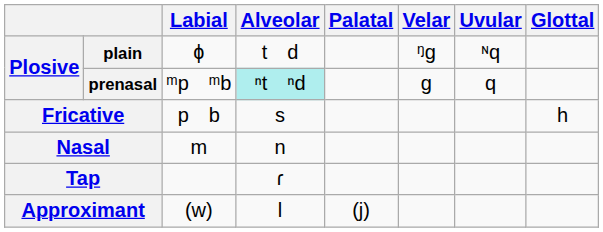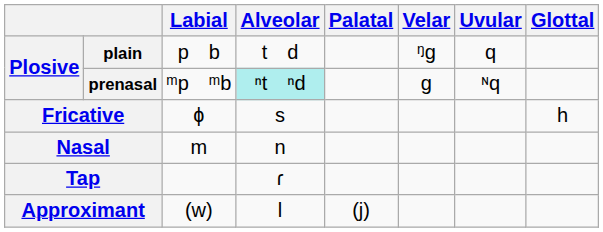plain | Labial: ɸ -> p b
plain | Uvular: ᶰq -> q
prenasal | Uvular: q -> ᶰq
Fricative | Labial: p b -> ɸ
